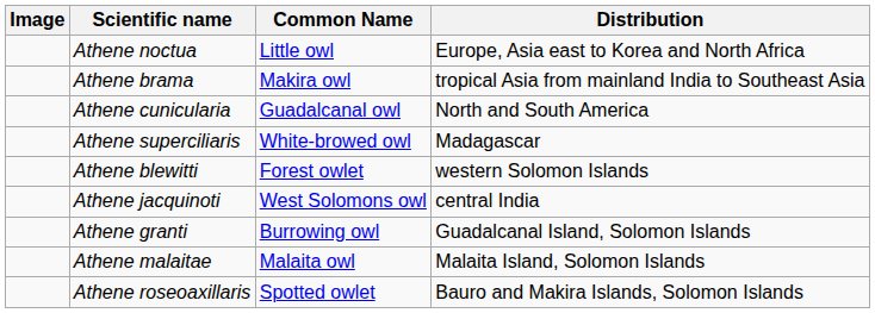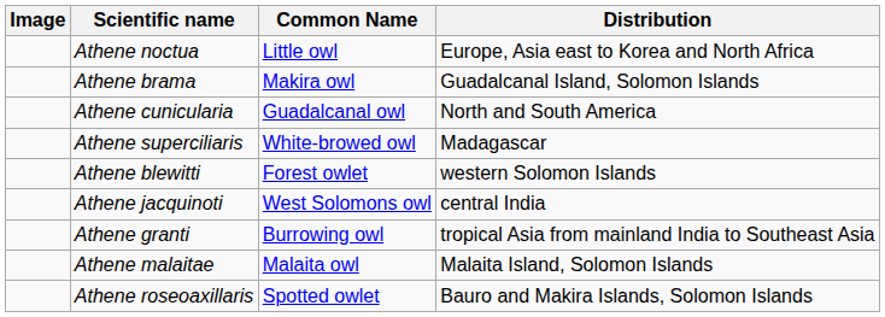Athene brama | Distribution: tropical Asia from mainland India to Southeast Asia -> Guadalcanal Island, Solomon Islands
Athene granti | Distribution: Guadalcanal Island, Solomon Islands -> tropical Asia from mainland India to Southeast Asia
